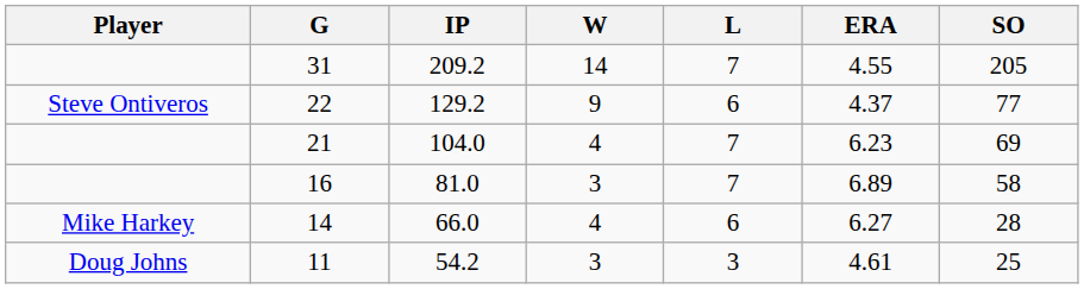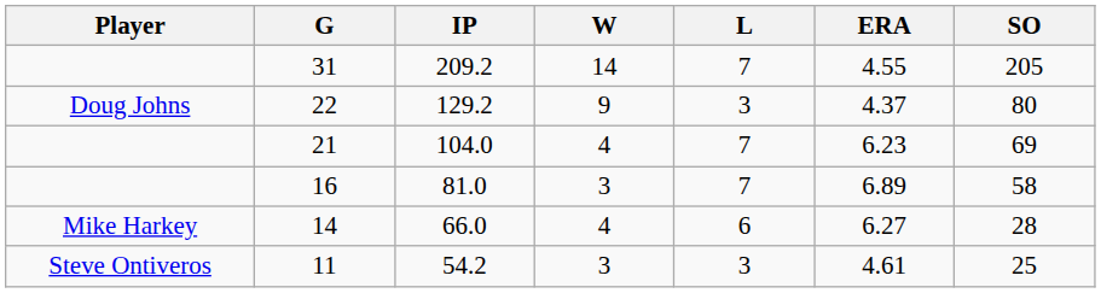22 | Player: Steve Ontiveros -> Doug Johns
22 | L: 6 -> 3
22 | SO: 77 -> 80
11 | Player: Doug Johns -> Steve Ontiveros
